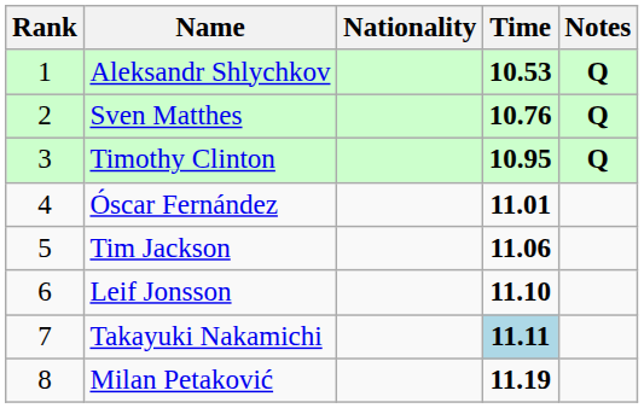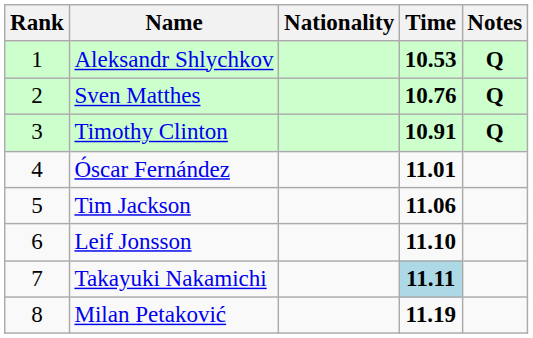Timothy Clinton | Time: 10.95 -> 10.91
